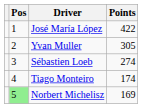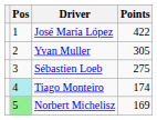Sébastien Loeb | Points: 274 -> 275
Tiago Monteiro | Pos: no background -> paleturquoise background
